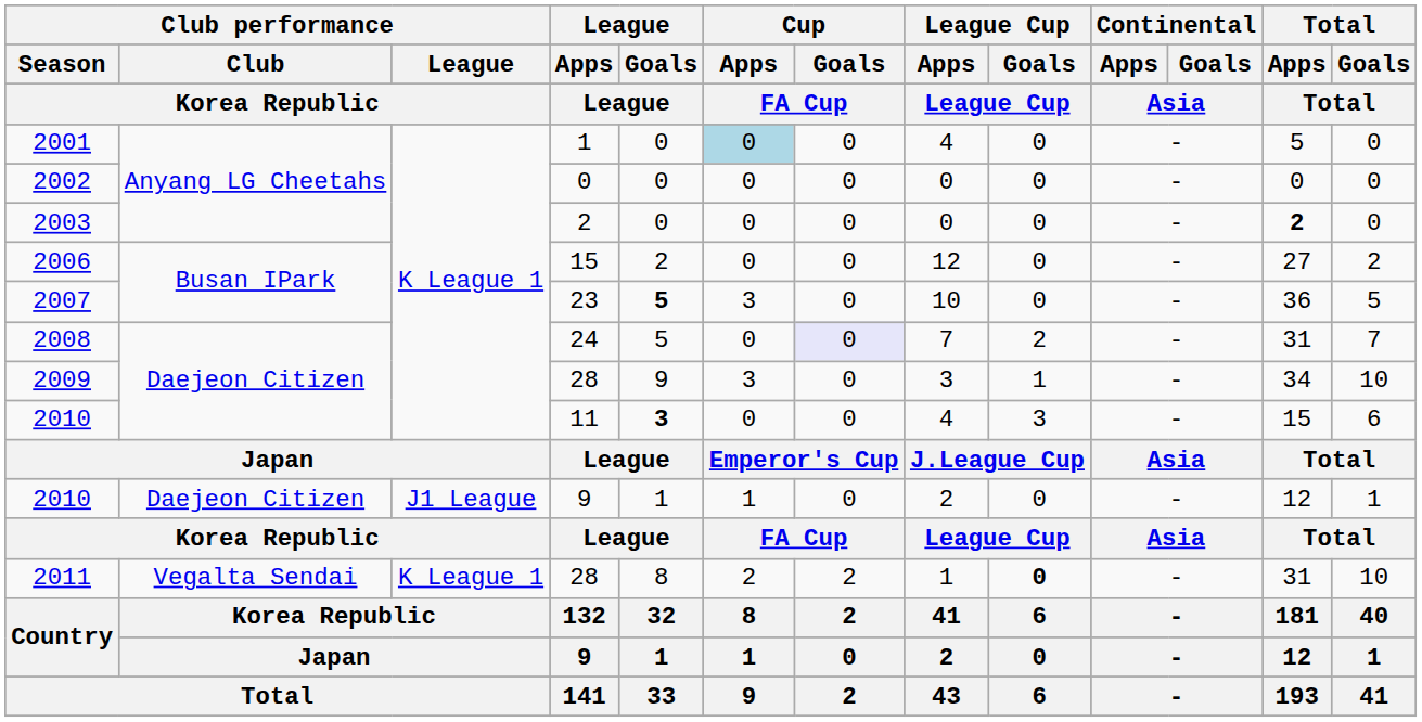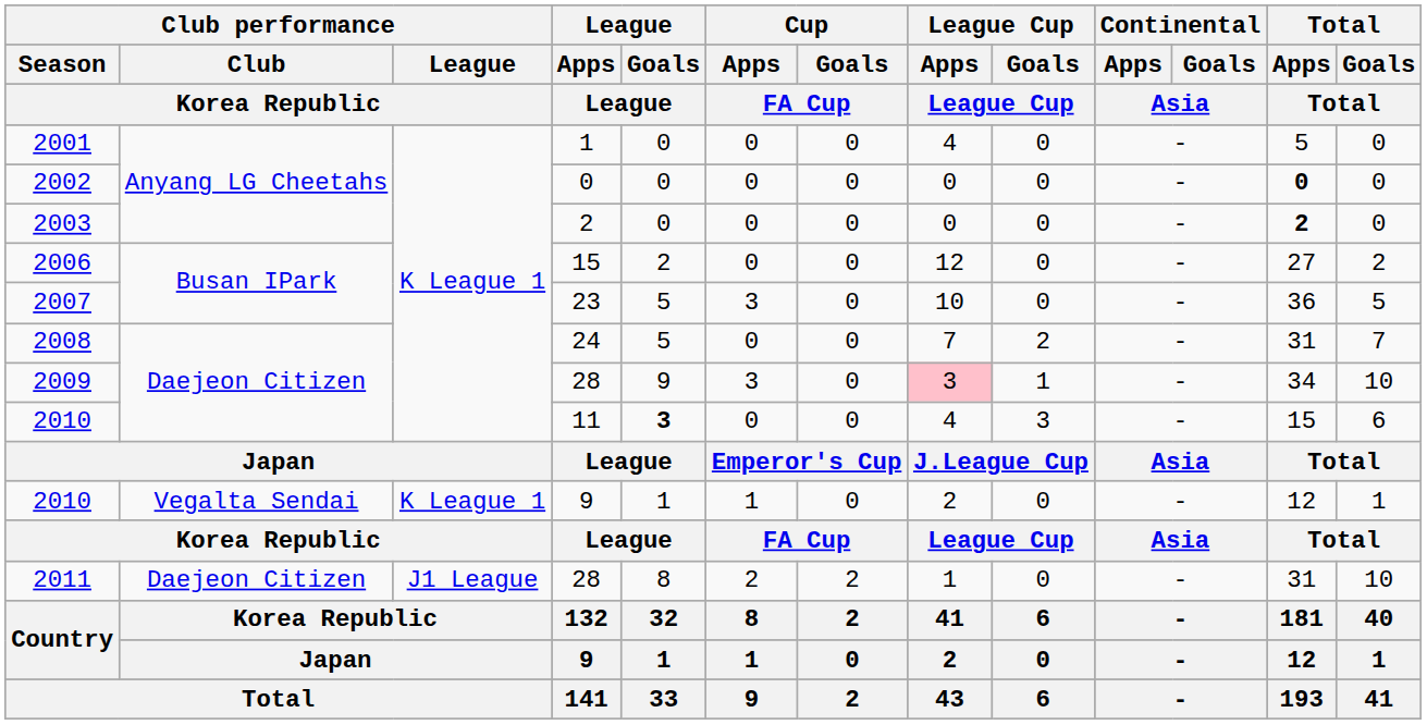2001 | Cup / Apps / FA Cup: lightblue background -> no background
2002 | Total / Apps / Total: normal -> bold
2007 | League / Goals / League: bold -> normal
2008 | Cup / Goals / FA Cup: lavender background -> no background
2009 | League Cup / Apps / League Cup: no background -> pink background
2010 / 9 | Club performance / Club / Korea Republic: Daejeon Citizen -> Vegalta Sendai
2010 / 9 | Club performance / League / Korea Republic: J1 League -> K League 1
2011 | Club performance / Club / Korea Republic: Vegalta Sendai -> Daejeon Citizen
2011 | Club performance / League / Korea Republic: K League 1 -> J1 League
2011 | League Cup / Goals / League Cup: bold -> normal
